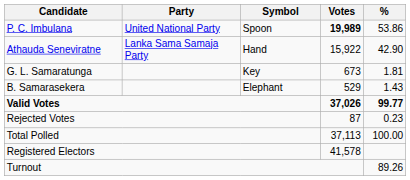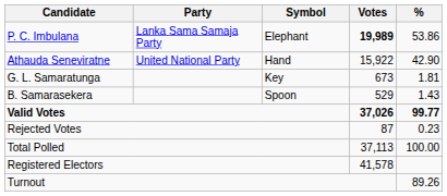P. C. Imbulana | Party: United National Party -> Lanka Sama Samaja Party
P. C. Imbulana | Symbol: Spoon -> Elephant
Athauda Seneviratne | Party: Lanka Sama Samaja Party -> United National Party
B. Samarasekera | Symbol: Elephant -> Spoon
